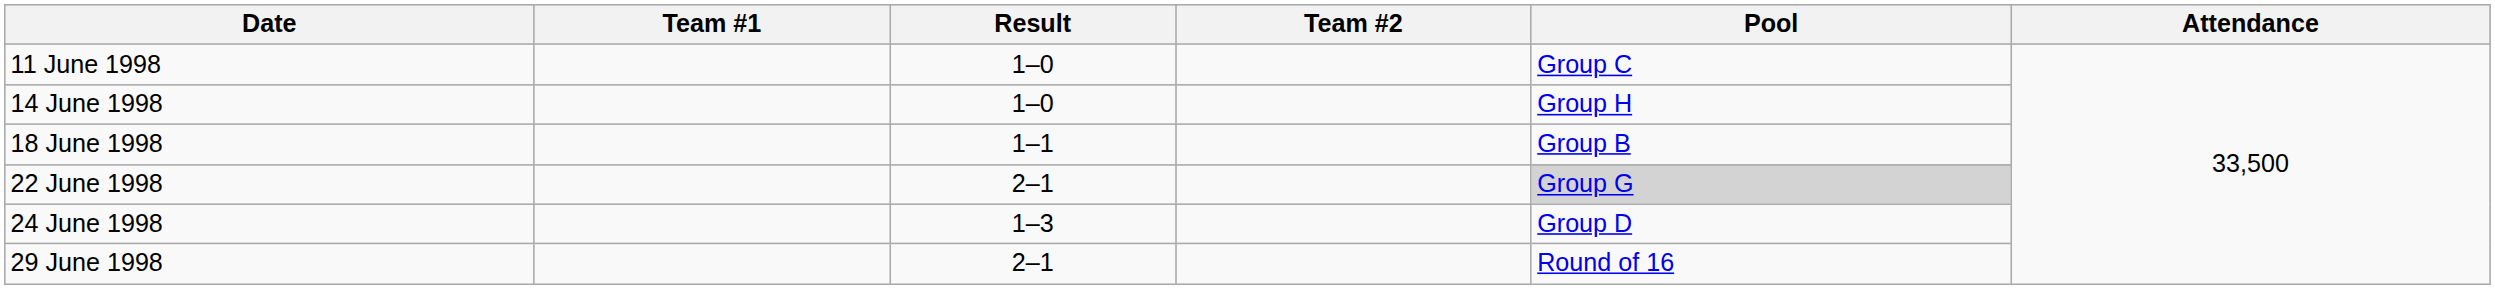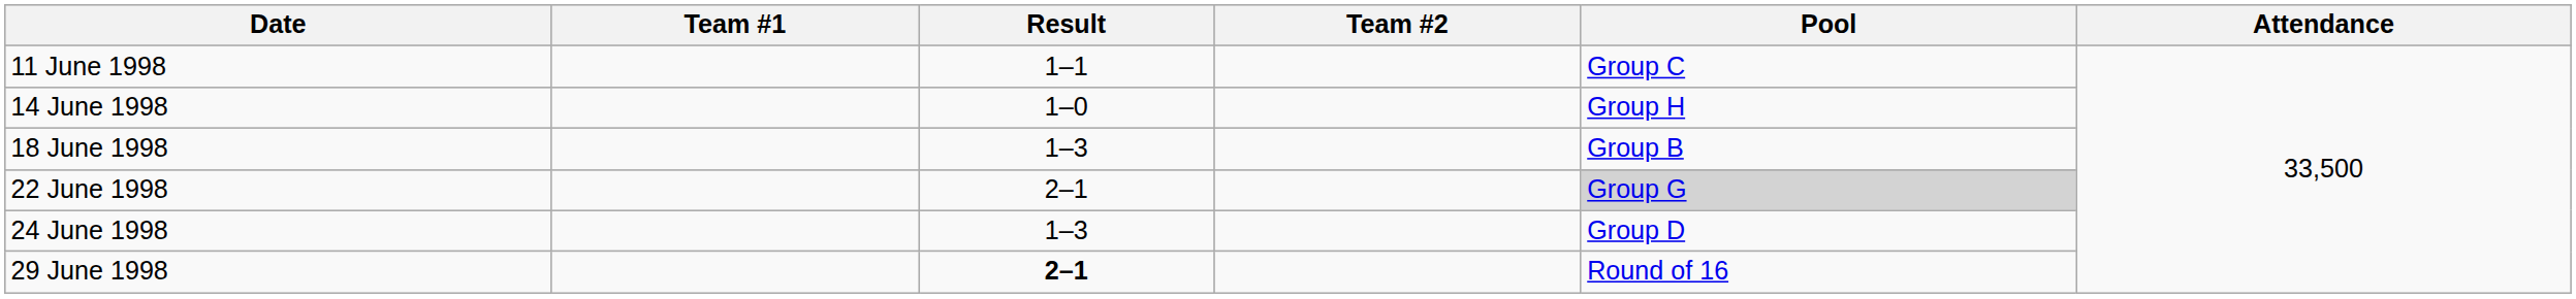11 June 1998 | Result: 1–0 -> 1–1
18 June 1998 | Result: 1–1 -> 1–3
29 June 1998 | Result: normal -> bold
